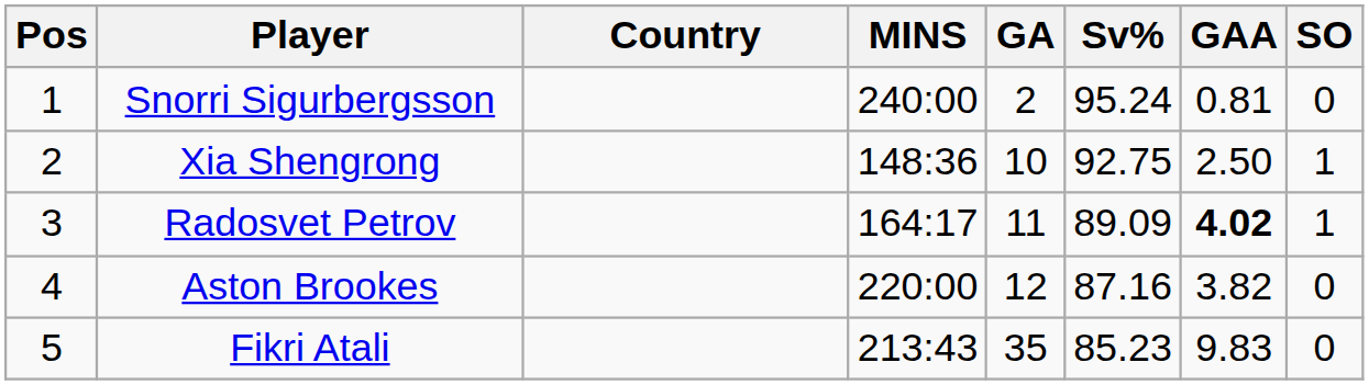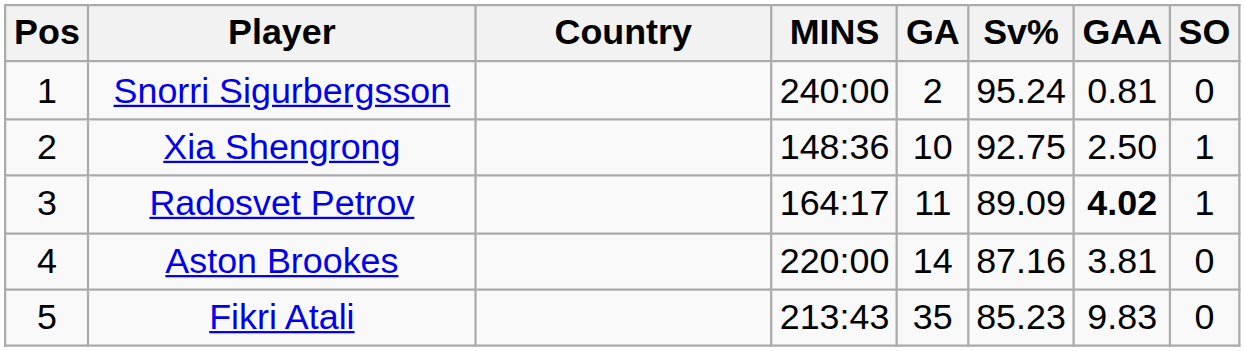Aston Brookes | GA: 12 -> 14
Aston Brookes | GAA: 3.82 -> 3.81
